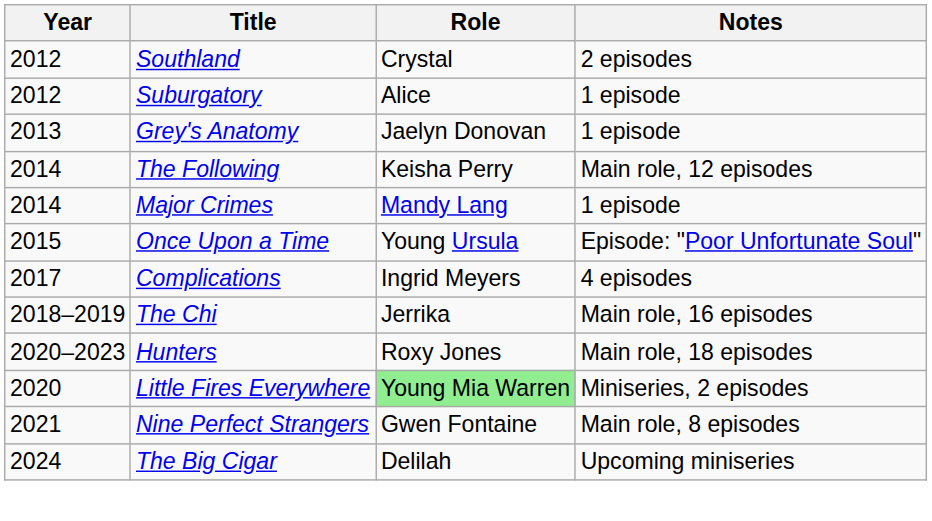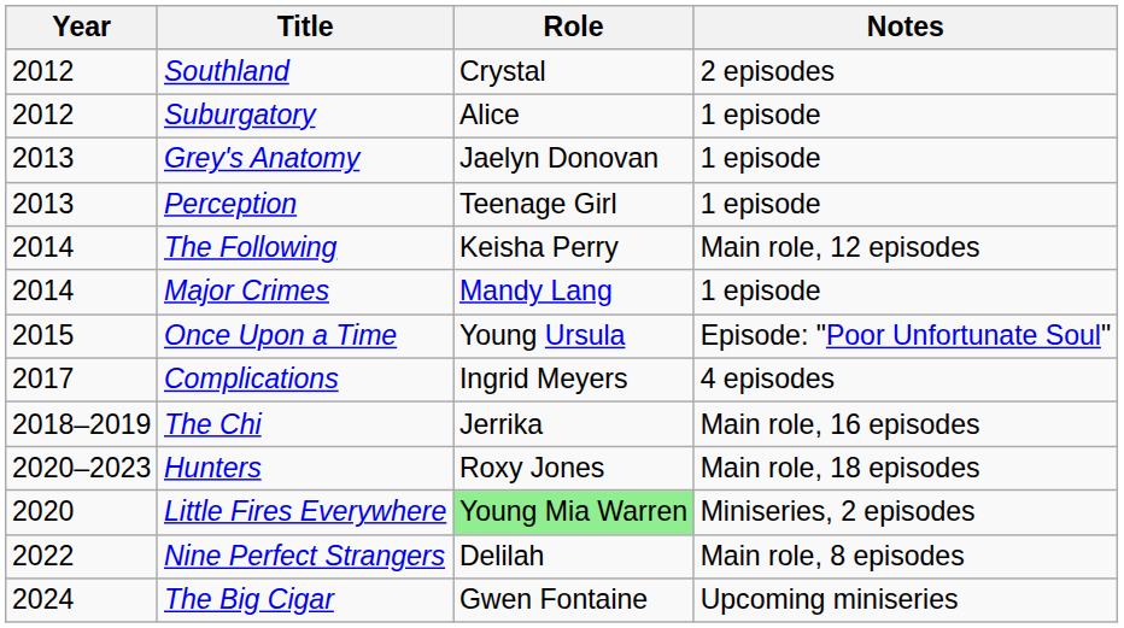+ row: 2013 | Perception | Teenage Girl | 1 episode
Nine Perfect Strangers | Year: 2021 -> 2022
Nine Perfect Strangers | Role: Gwen Fontaine -> Delilah
The Big Cigar | Role: Delilah -> Gwen Fontaine
